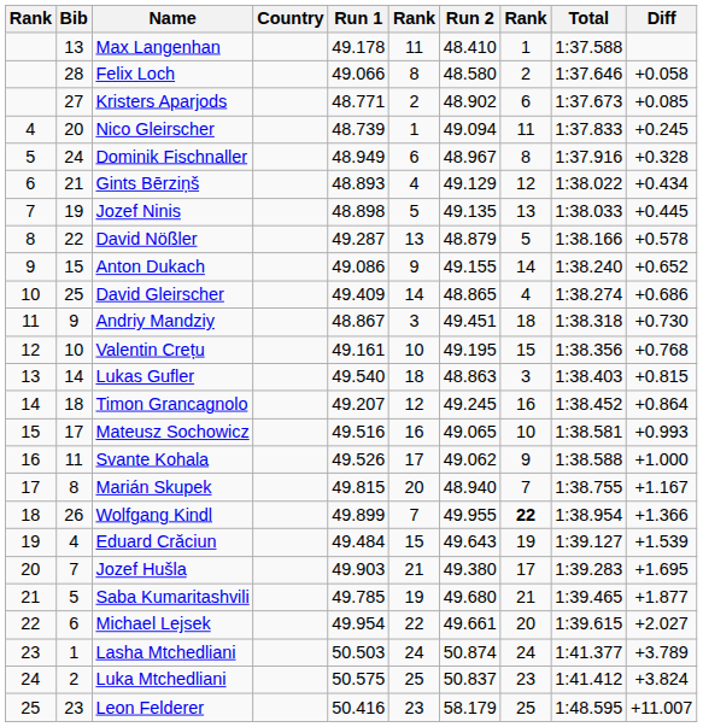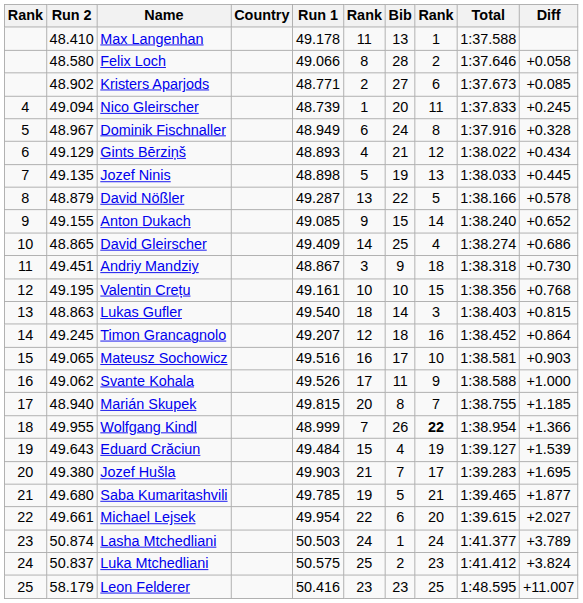columns swapped: Bib <-> Run 2
Anton Dukach | Run 1: 49.086 -> 49.085
Mateusz Sochowicz | Diff: +0.993 -> +0.903
Marián Skupek | Diff: +1.167 -> +1.185
Wolfgang Kindl | Run 1: 49.899 -> 48.999
